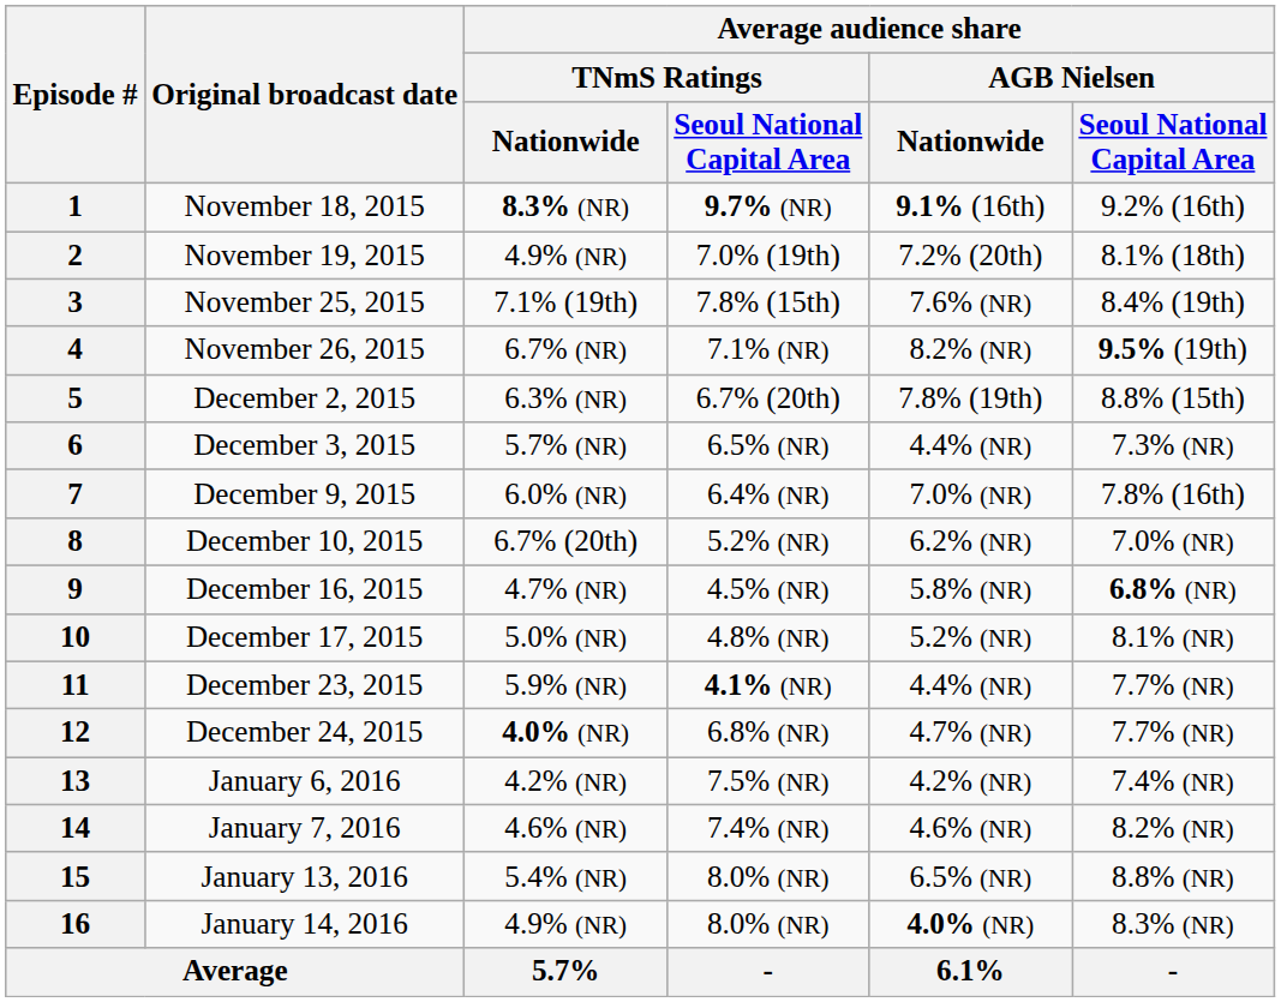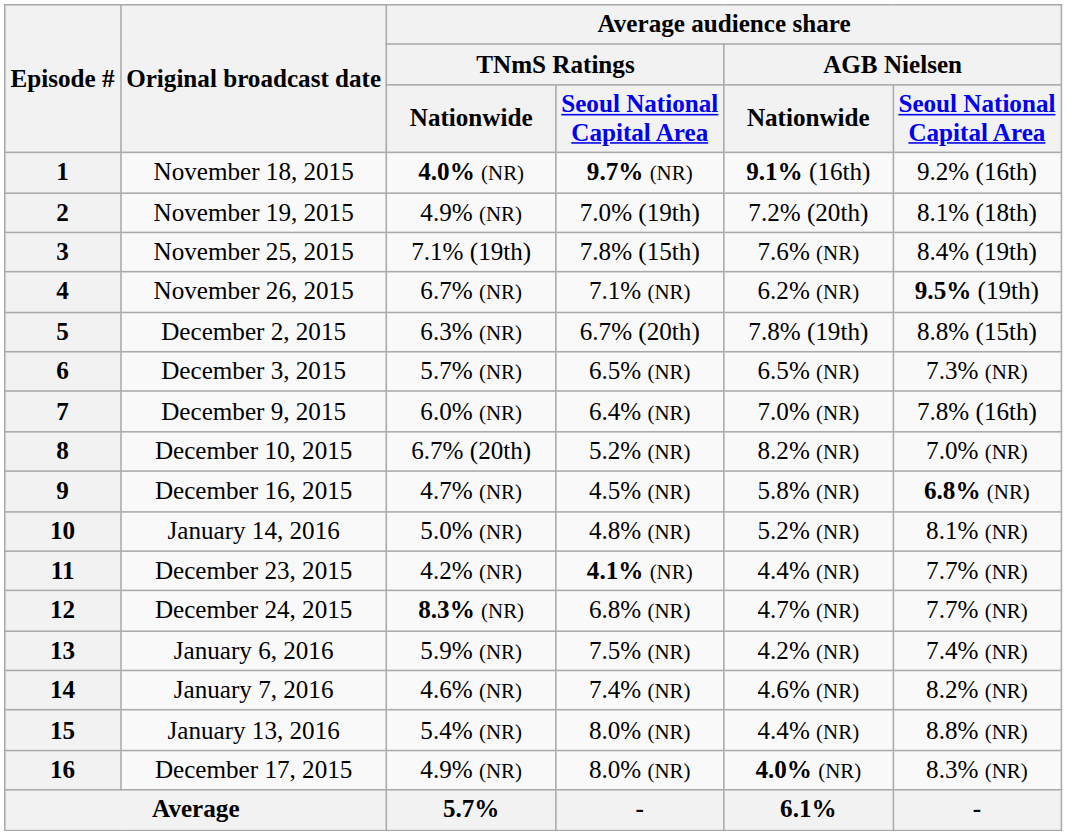1 | Average audience share / TNmS Ratings / Nationwide: 8.3% (NR) -> 4.0% (NR)
4 | Average audience share / AGB Nielsen / Nationwide: 8.2% (NR) -> 6.2% (NR)
6 | Average audience share / AGB Nielsen / Nationwide: 4.4% (NR) -> 6.5% (NR)
8 | Average audience share / AGB Nielsen / Nationwide: 6.2% (NR) -> 8.2% (NR)
10 | Original broadcast date: December 17, 2015 -> January 14, 2016
11 | Average audience share / TNmS Ratings / Nationwide: 5.9% (NR) -> 4.2% (NR)
12 | Average audience share / TNmS Ratings / Nationwide: 4.0% (NR) -> 8.3% (NR)
13 | Average audience share / TNmS Ratings / Nationwide: 4.2% (NR) -> 5.9% (NR)
15 | Average audience share / AGB Nielsen / Nationwide: 6.5% (NR) -> 4.4% (NR)
16 | Original broadcast date: January 14, 2016 -> December 17, 2015
